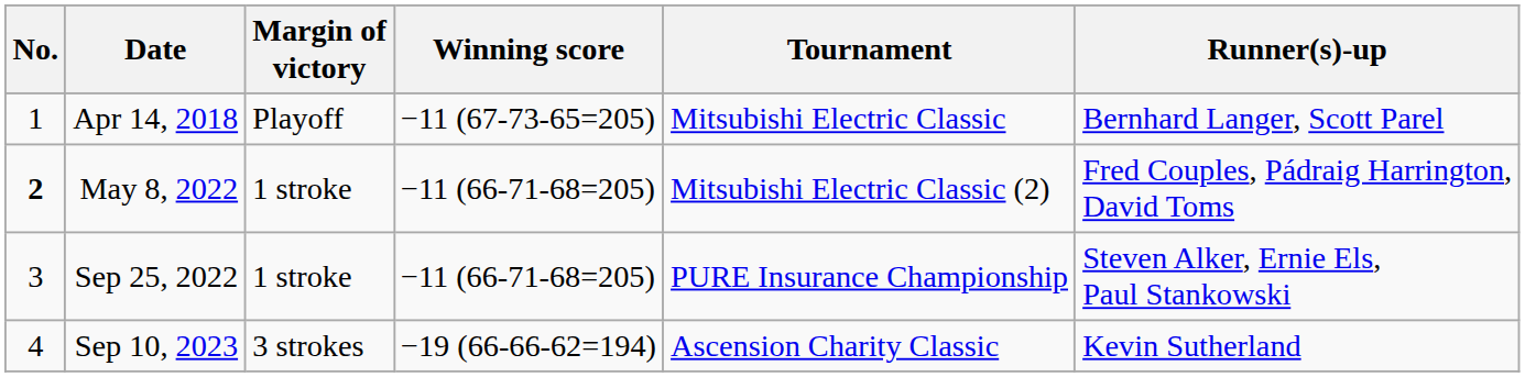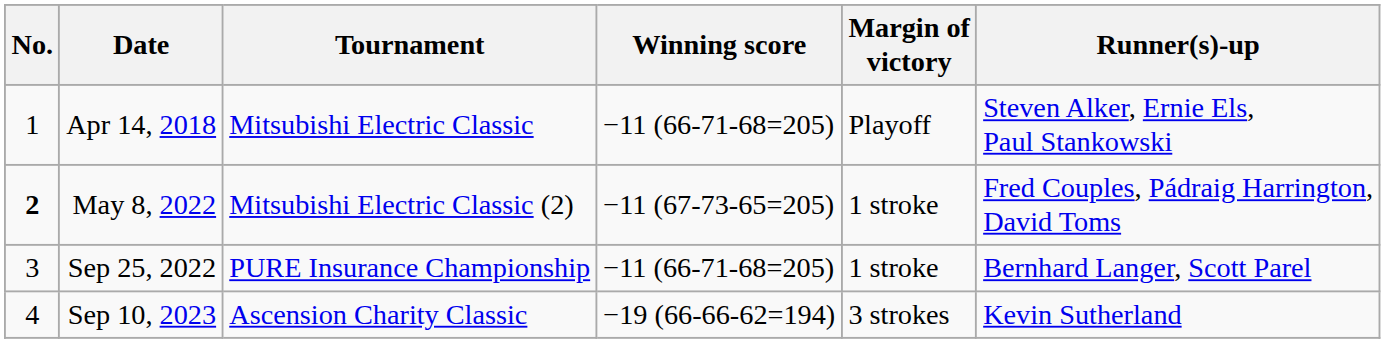columns swapped: Tournament <-> Margin of victory
Apr 14, 2018 | Winning score: −11 (67-73-65=205) -> −11 (66-71-68=205)
Apr 14, 2018 | Runner(s)-up: Bernhard Langer, Scott Parel -> Steven Alker, Ernie Els, Paul Stankowski
May 8, 2022 | Winning score: −11 (66-71-68=205) -> −11 (67-73-65=205)
Sep 25, 2022 | Runner(s)-up: Steven Alker, Ernie Els, Paul Stankowski -> Bernhard Langer, Scott Parel
